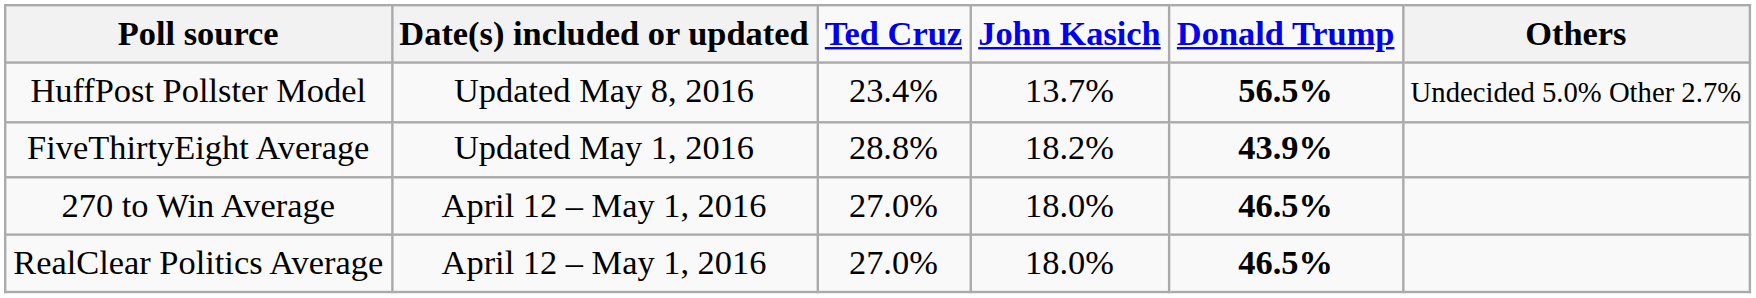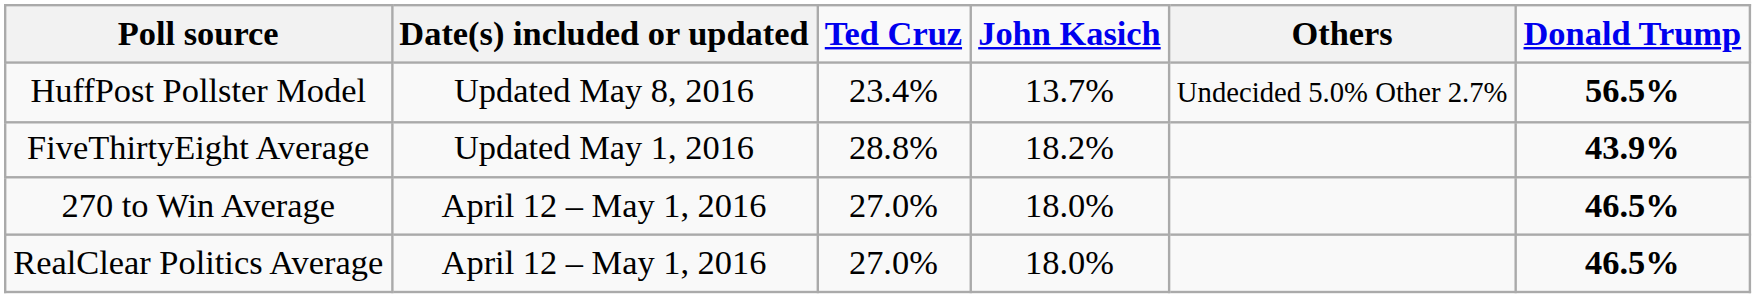columns swapped: Donald Trump <-> Others
